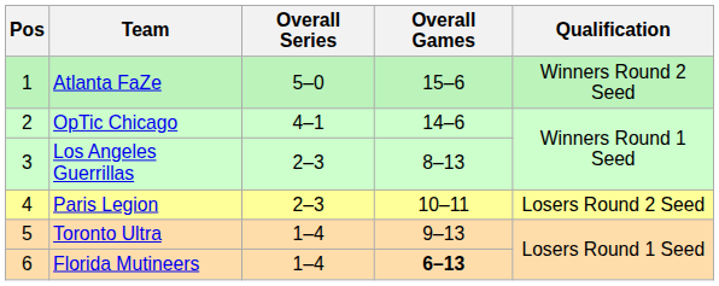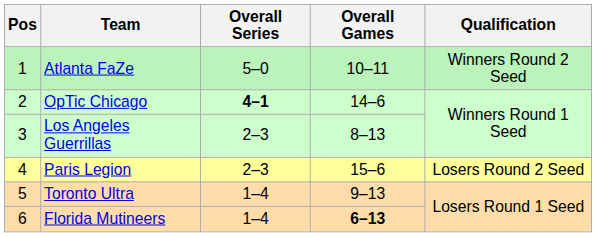Atlanta FaZe | Overall Games: 15–6 -> 10–11
OpTic Chicago | Overall Series: normal -> bold
Paris Legion | Overall Games: 10–11 -> 15–6
